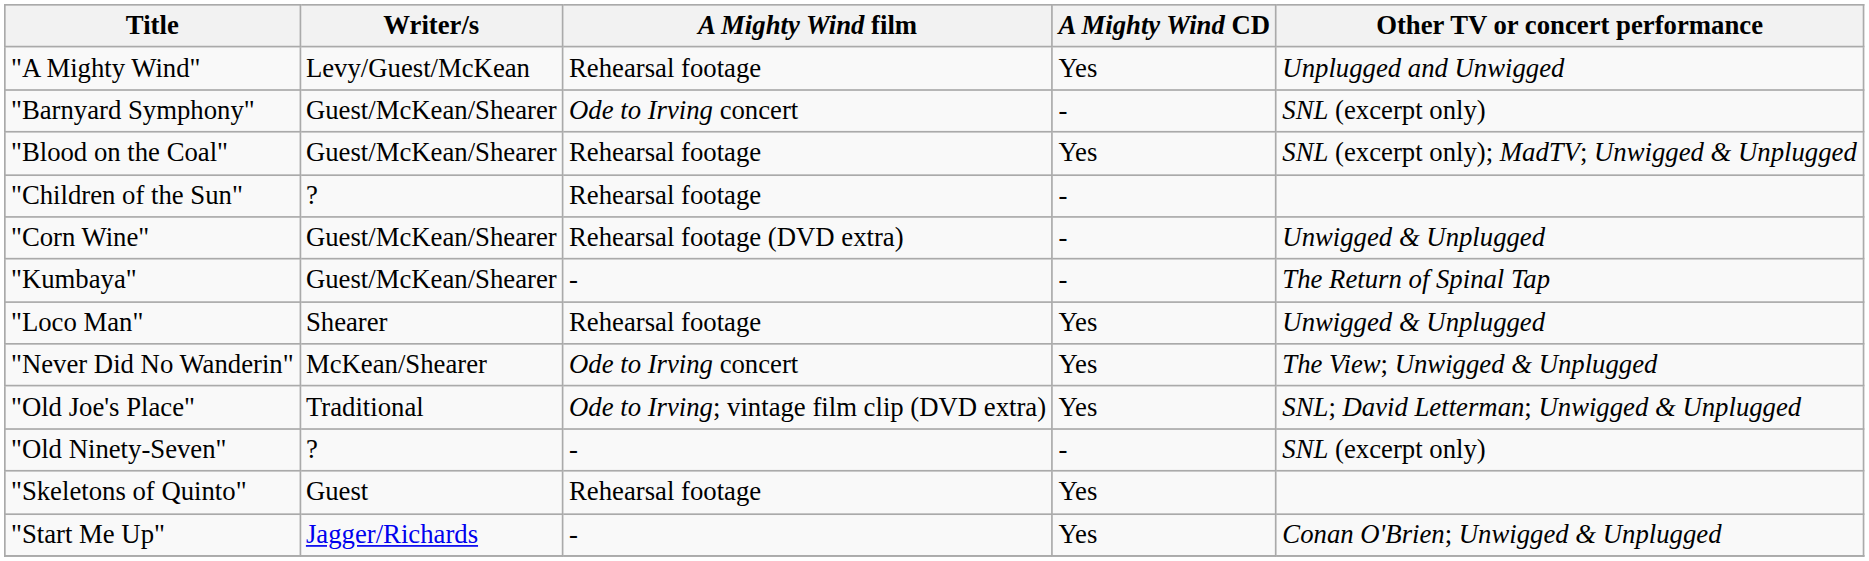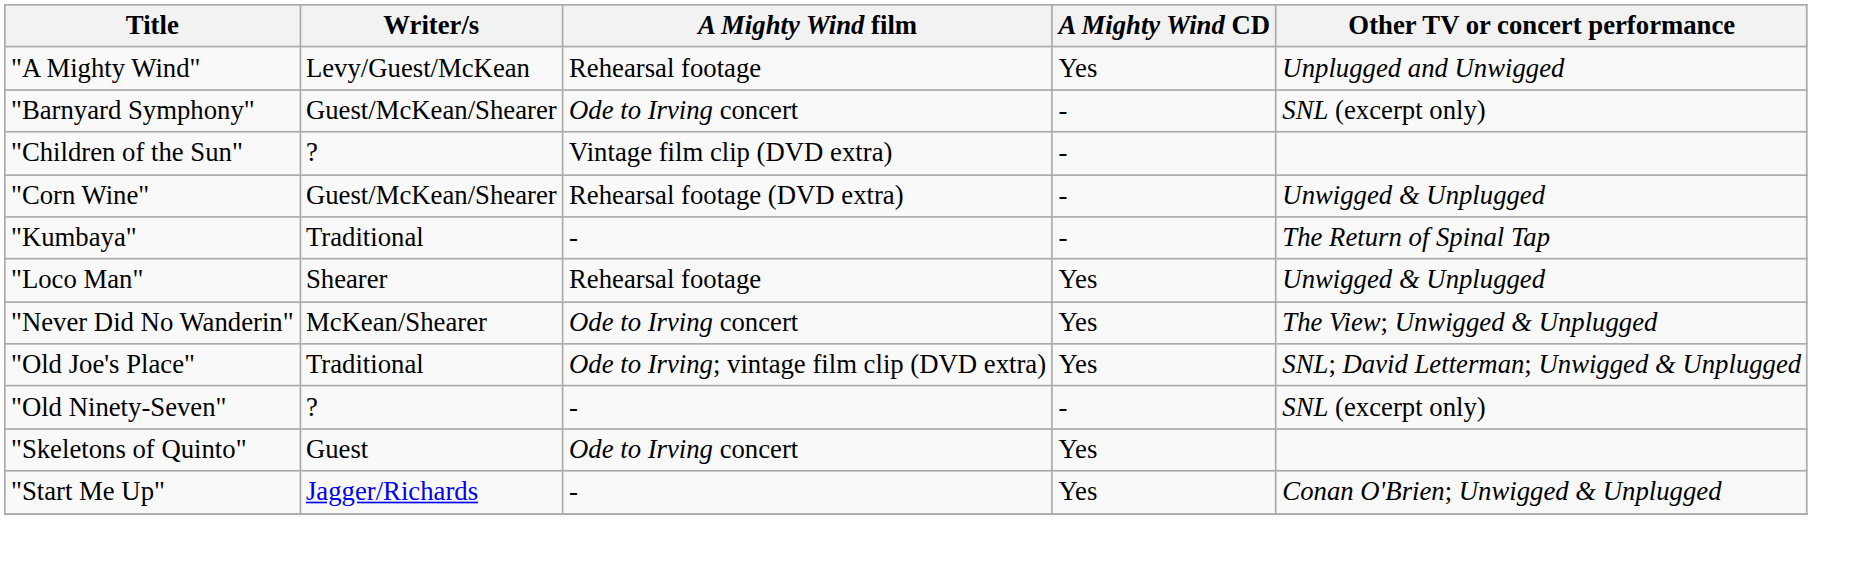- row: "Blood on the Coal" | Guest/McKean/Shearer | Rehearsal footage | Yes | SNL (excerpt only); MadTV; Unwigged & Unplugged
"Children of the Sun" | A Mighty Wind film: Rehearsal footage -> Vintage film clip (DVD extra)
"Kumbaya" | Writer/s: Guest/McKean/Shearer -> Traditional
"Skeletons of Quinto" | A Mighty Wind film: Rehearsal footage -> Ode to Irving concert
